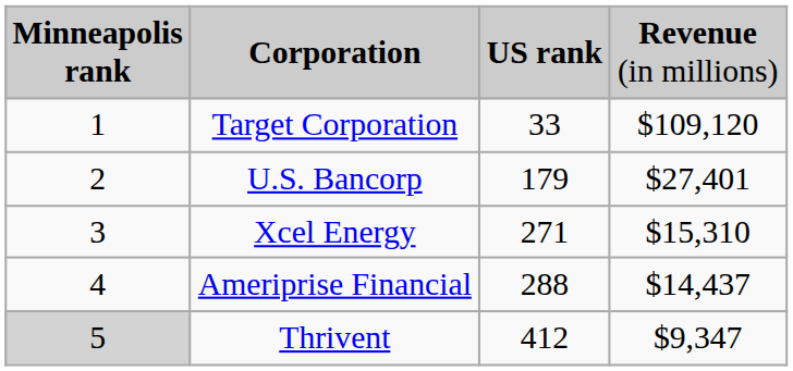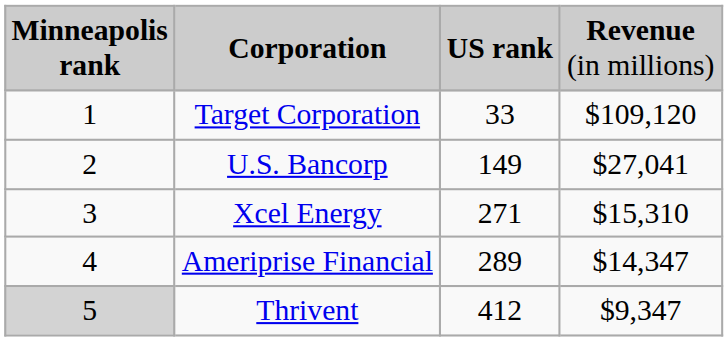U.S. Bancorp | column 3: 179 -> 149
U.S. Bancorp | column 4: $27,401 -> $27,041
Ameriprise Financial | column 3: 288 -> 289
Ameriprise Financial | column 4: $14,437 -> $14,347
